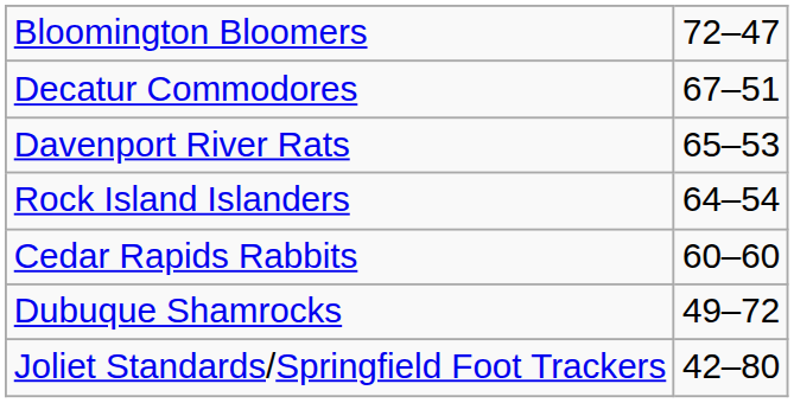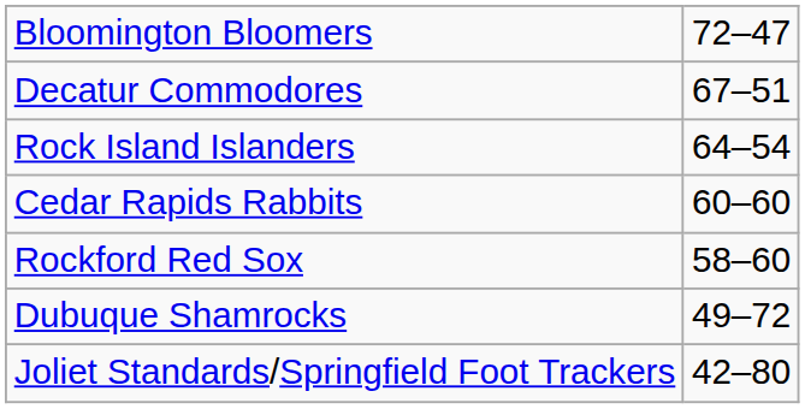- row: Davenport River Rats | 65–53
+ row: Rockford Red Sox | 58–60
